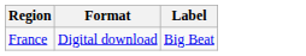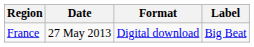+ column: Date | 27 May 2013
